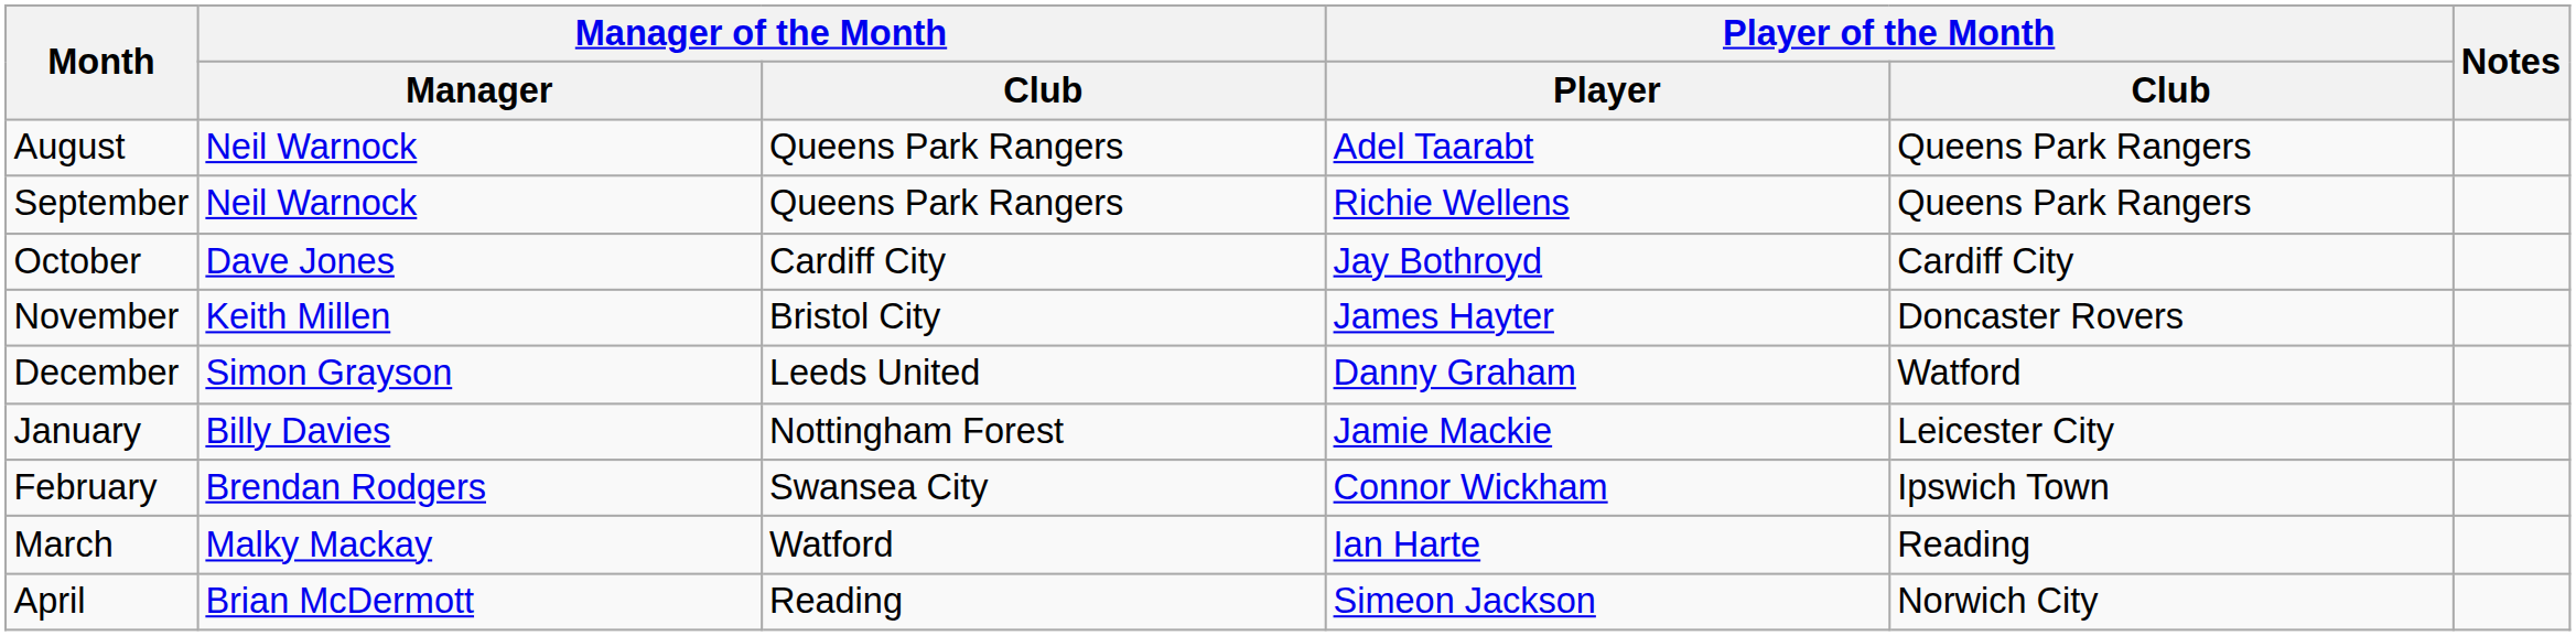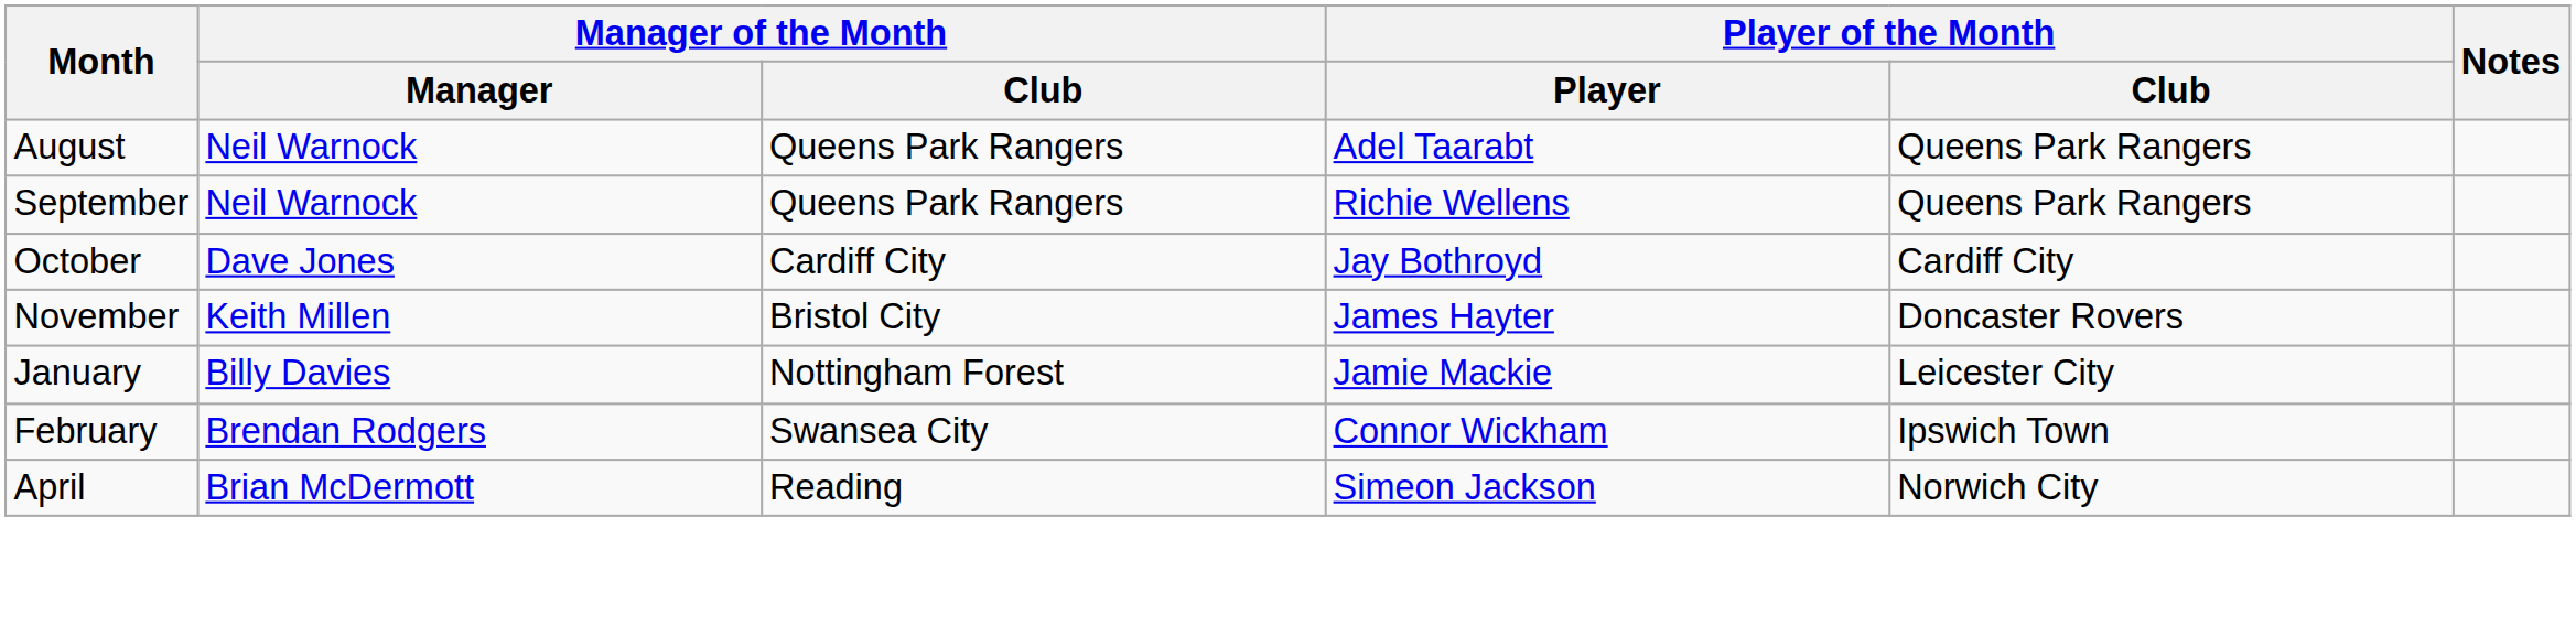- row: December | Simon Grayson | Leeds United | Danny Graham | Watford
- row: March | Malky Mackay | Watford | Ian Harte | Reading
